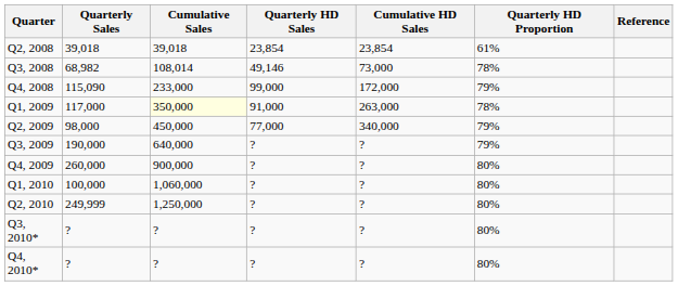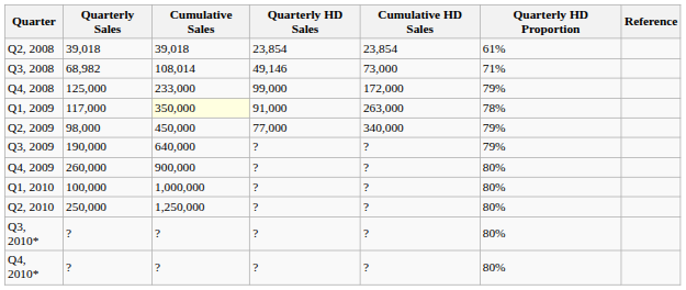Q3, 2008 | Quarterly HD Proportion: 78% -> 71%
Q4, 2008 | Quarterly Sales: 115,090 -> 125,000
Q1, 2010 | Cumulative Sales: 1,060,000 -> 1,000,000
Q2, 2010 | Quarterly Sales: 249,999 -> 250,000
